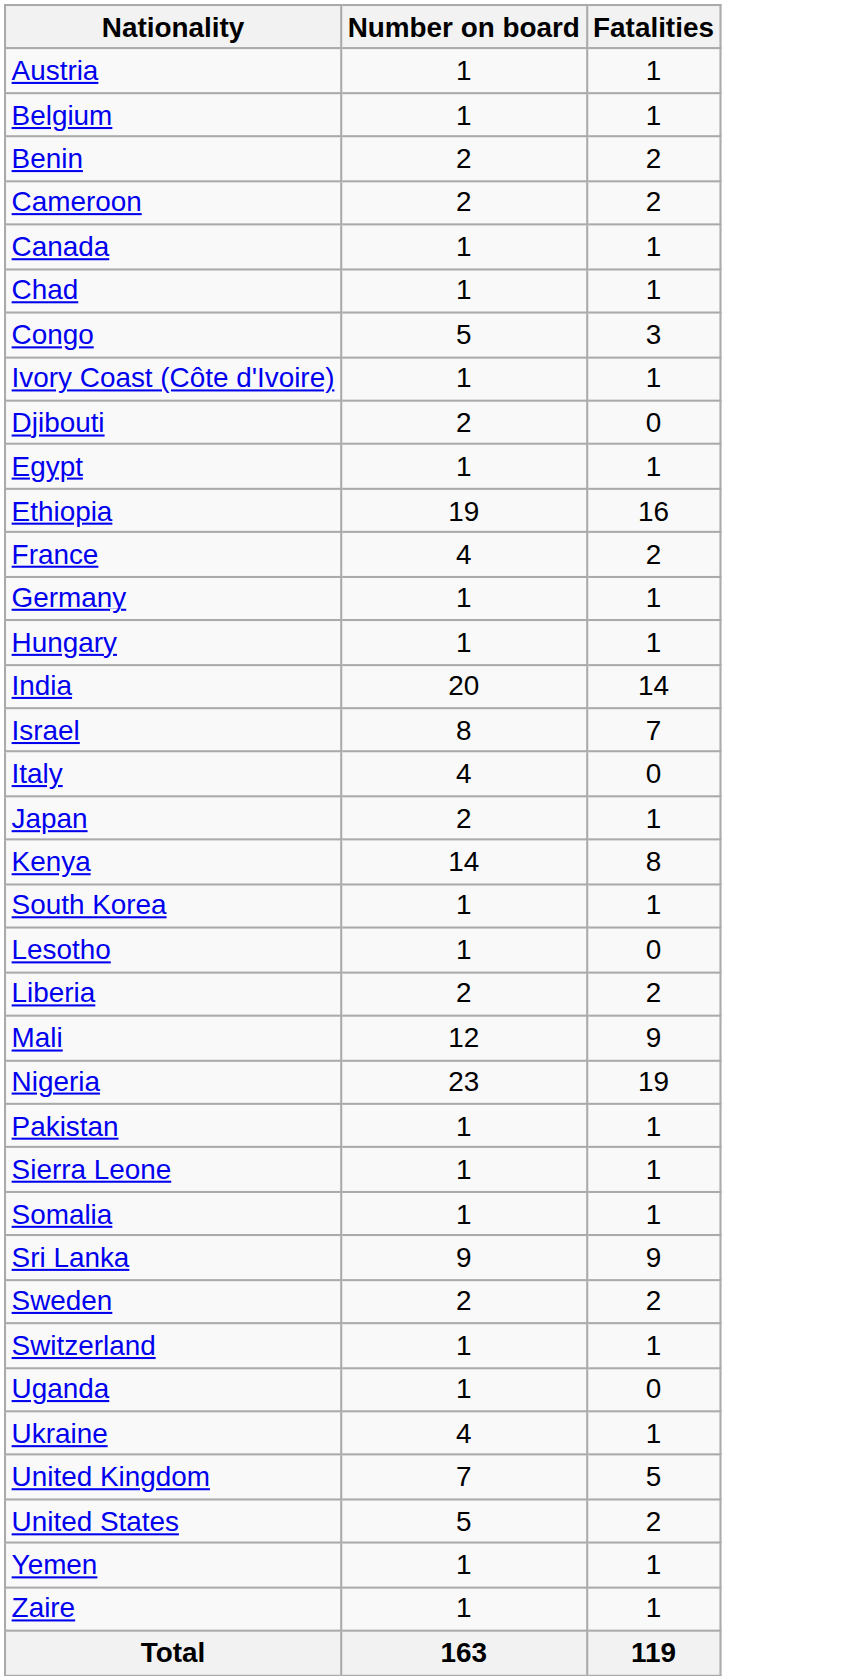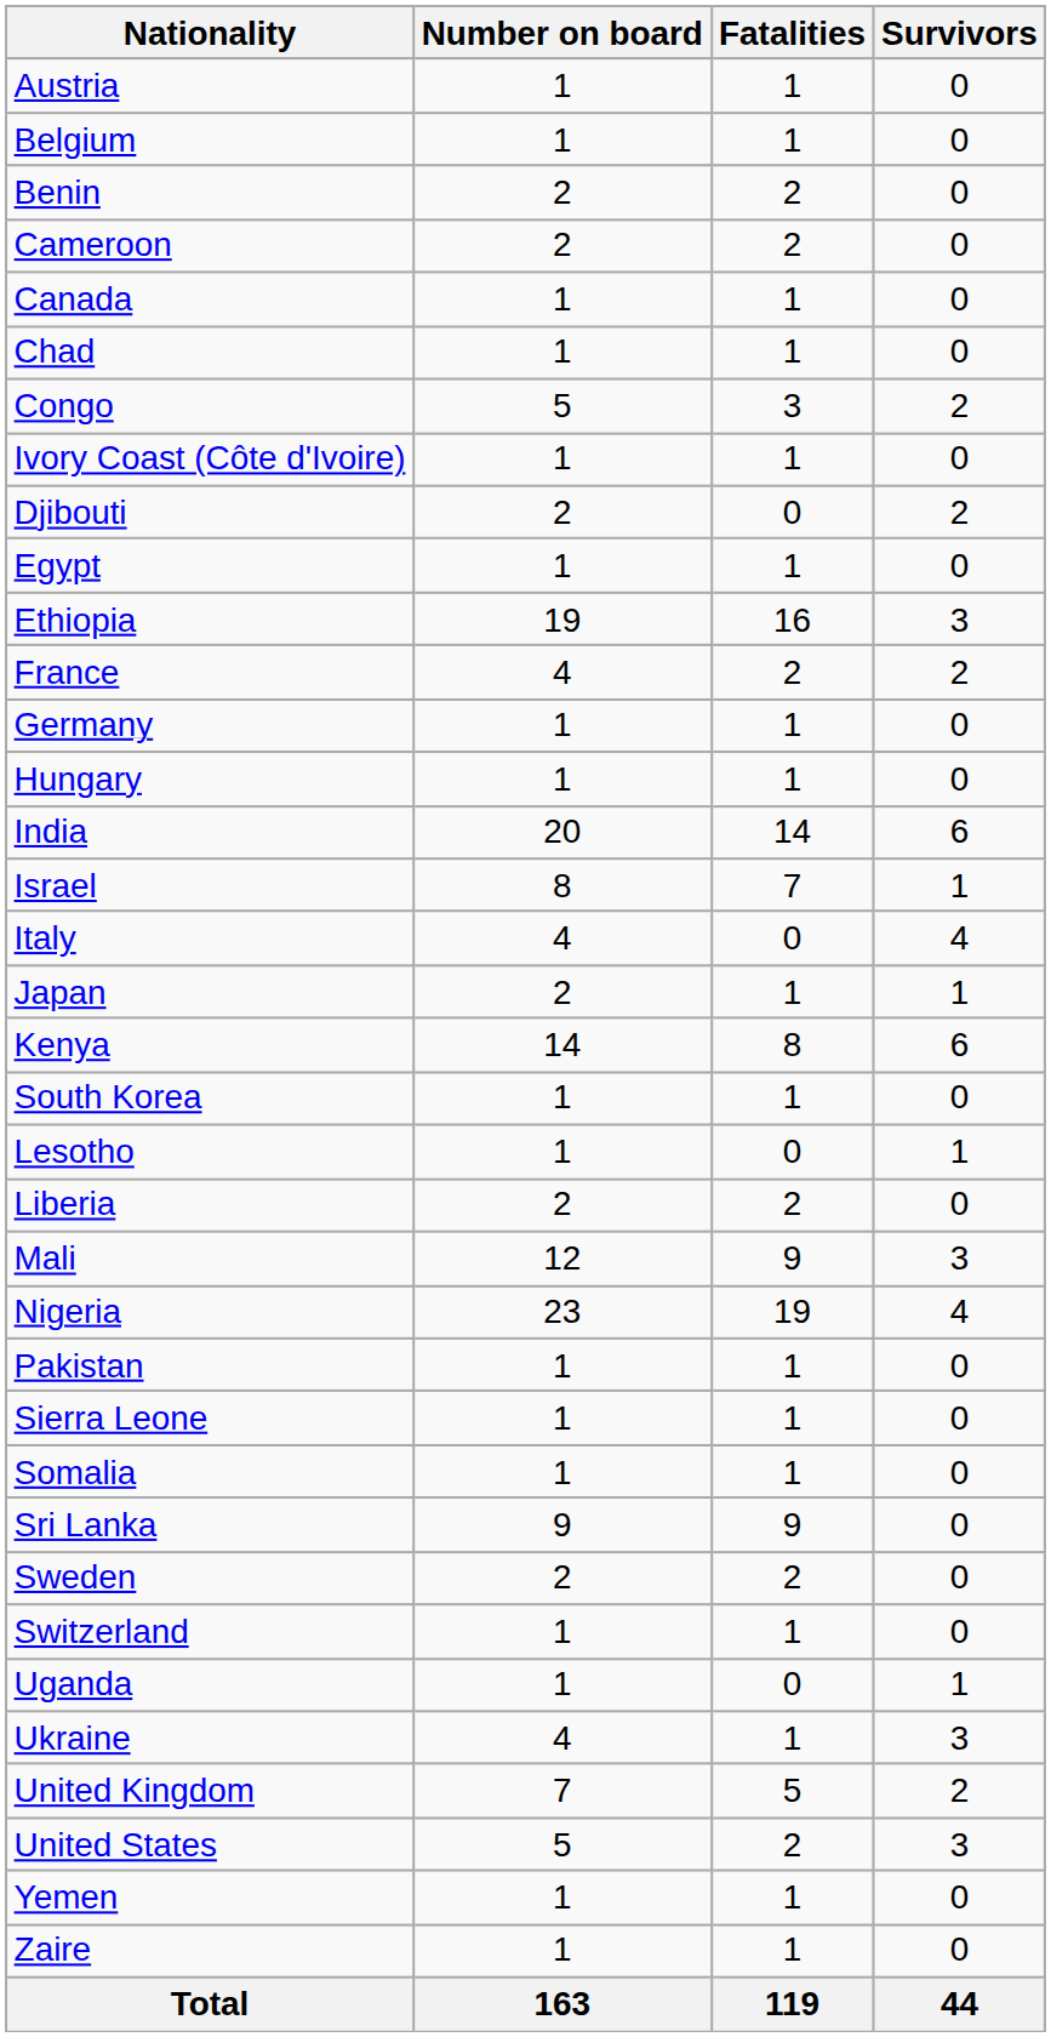+ column: Survivors | 0 | 0 | 0 | 0 | 0 | 0 | 2 | 0 | 2 | 0 | 3 | 2 | 0 | 0 | 6 | 1 | 4 | 1 | 6 | 0 | 1 | 0 | 3 | 4 | 0 | 0 | 0 | 0 | 0 | 0 | 1 | 3 | 2 | 3 | 0 | 0 | 44
